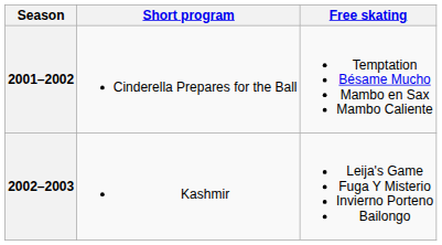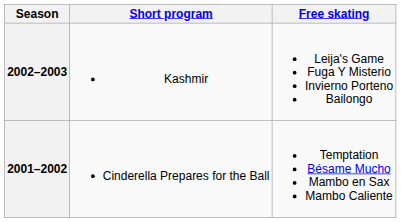rows swapped: 2002–2003 <-> 2001–2002
